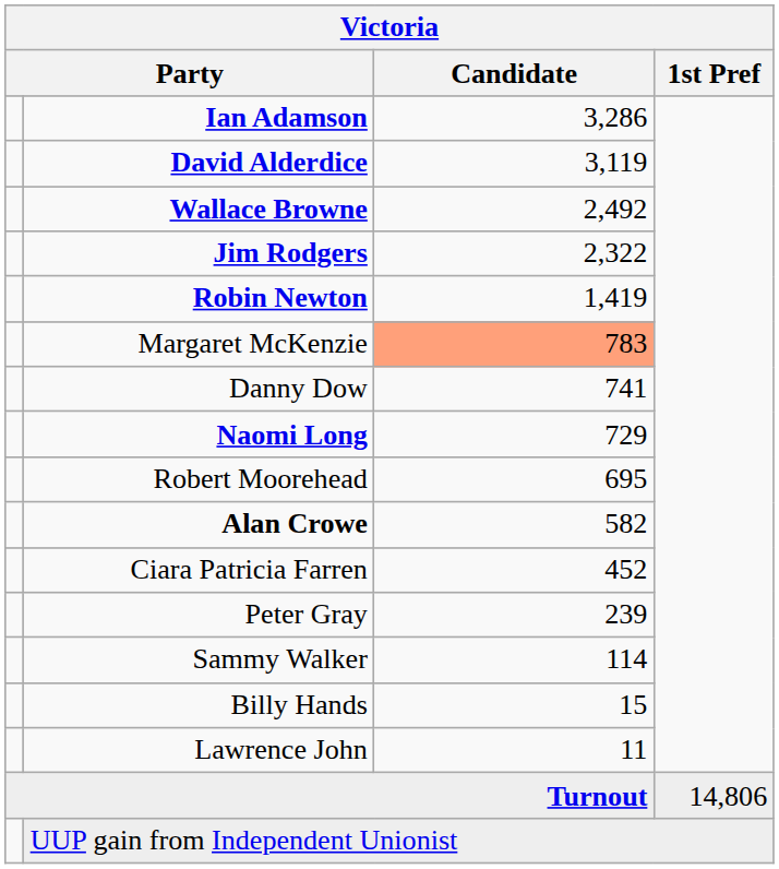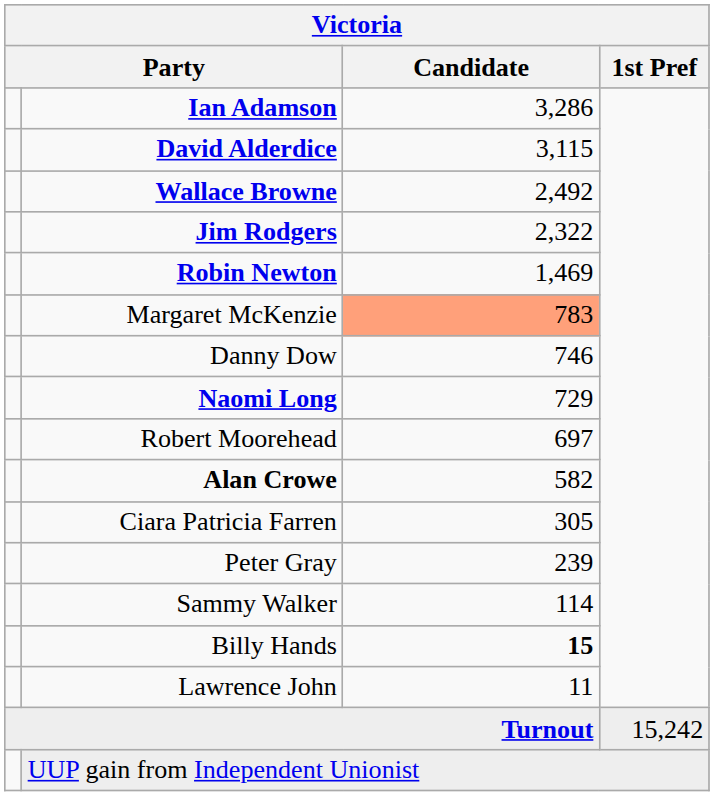David Alderdice | Candidate: 3,119 -> 3,115
Robin Newton | Candidate: 1,419 -> 1,469
Danny Dow | Candidate: 741 -> 746
Robert Moorehead | Candidate: 695 -> 697
Ciara Patricia Farren | Candidate: 452 -> 305
Billy Hands | Candidate: normal -> bold
Turnout | 1st Pref: 14,806 -> 15,242
